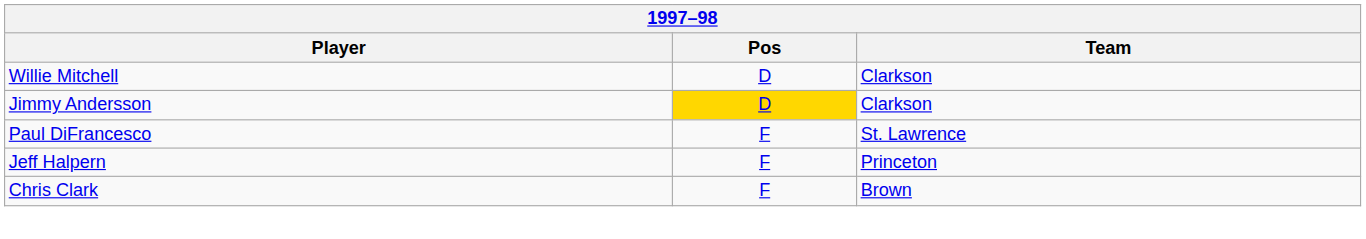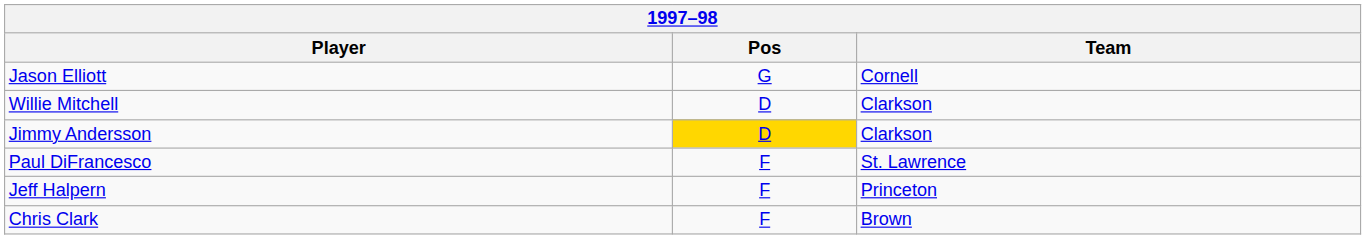+ row: Jason Elliott | G | Cornell
